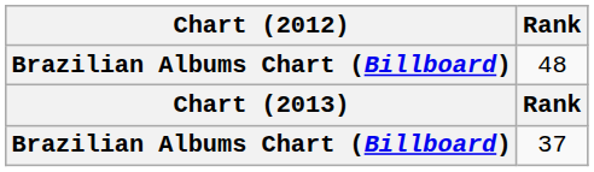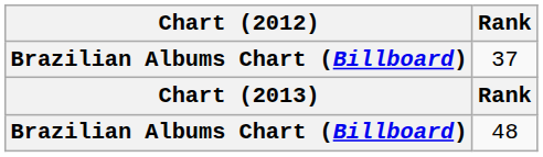rows swapped: 37 <-> 48
